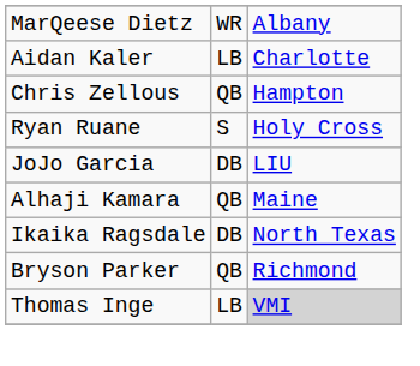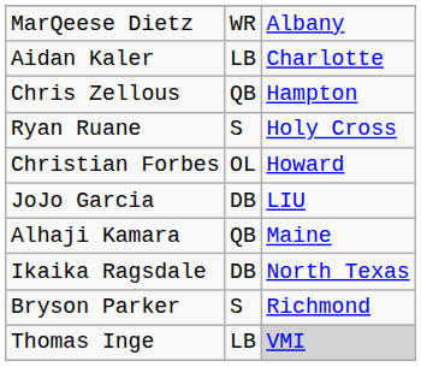+ row: Christian Forbes | OL | Howard
Bryson Parker | column 2: QB -> S
